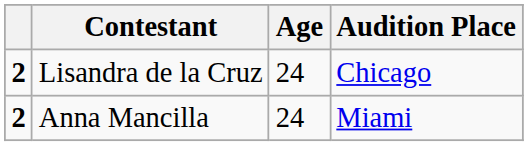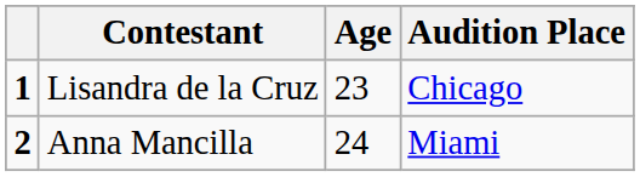Lisandra de la Cruz | column 1: 2 -> 1
Lisandra de la Cruz | Age: 24 -> 23
